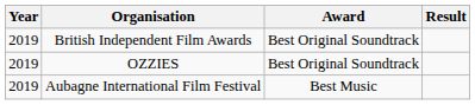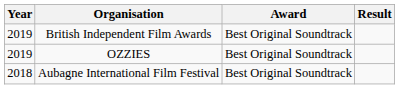Aubagne International Film Festival | Year: 2019 -> 2018
Aubagne International Film Festival | Award: Best Music -> Best Original Soundtrack
